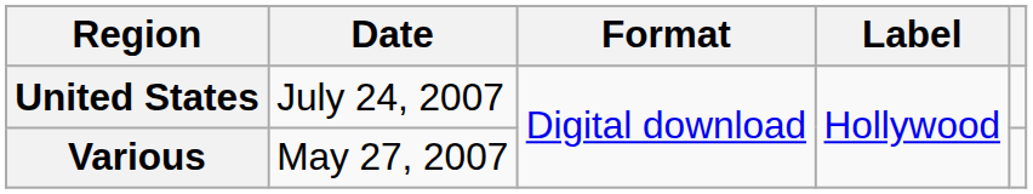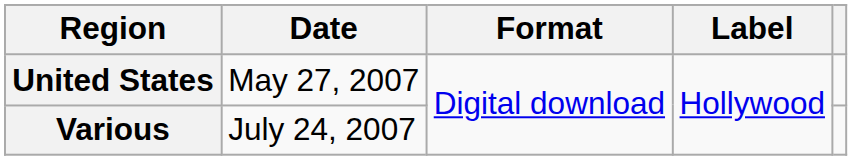United States | Date: July 24, 2007 -> May 27, 2007
Various | Date: May 27, 2007 -> July 24, 2007
